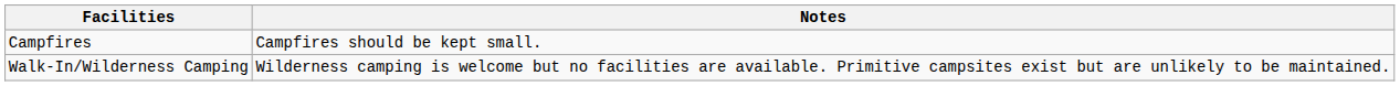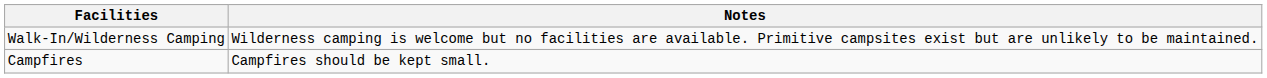rows swapped: Campfires <-> Walk-In/Wilderness Camping
